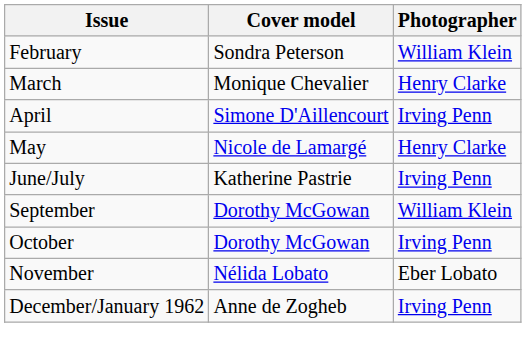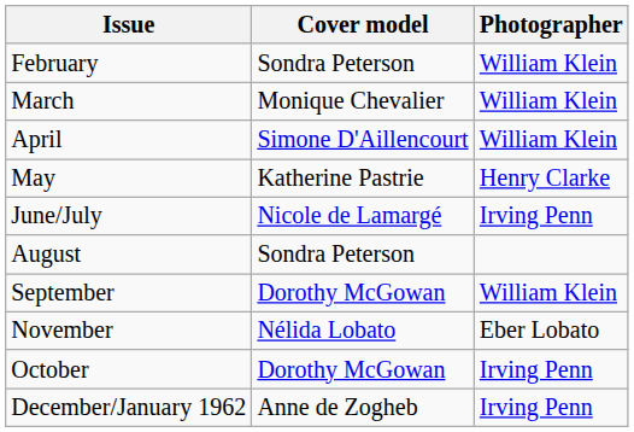March | Photographer: Henry Clarke -> William Klein
April | Photographer: Irving Penn -> William Klein
May | Cover model: Nicole de Lamargé -> Katherine Pastrie
June/July | Cover model: Katherine Pastrie -> Nicole de Lamargé
+ row: August | Sondra Peterson
rows swapped: October <-> November
